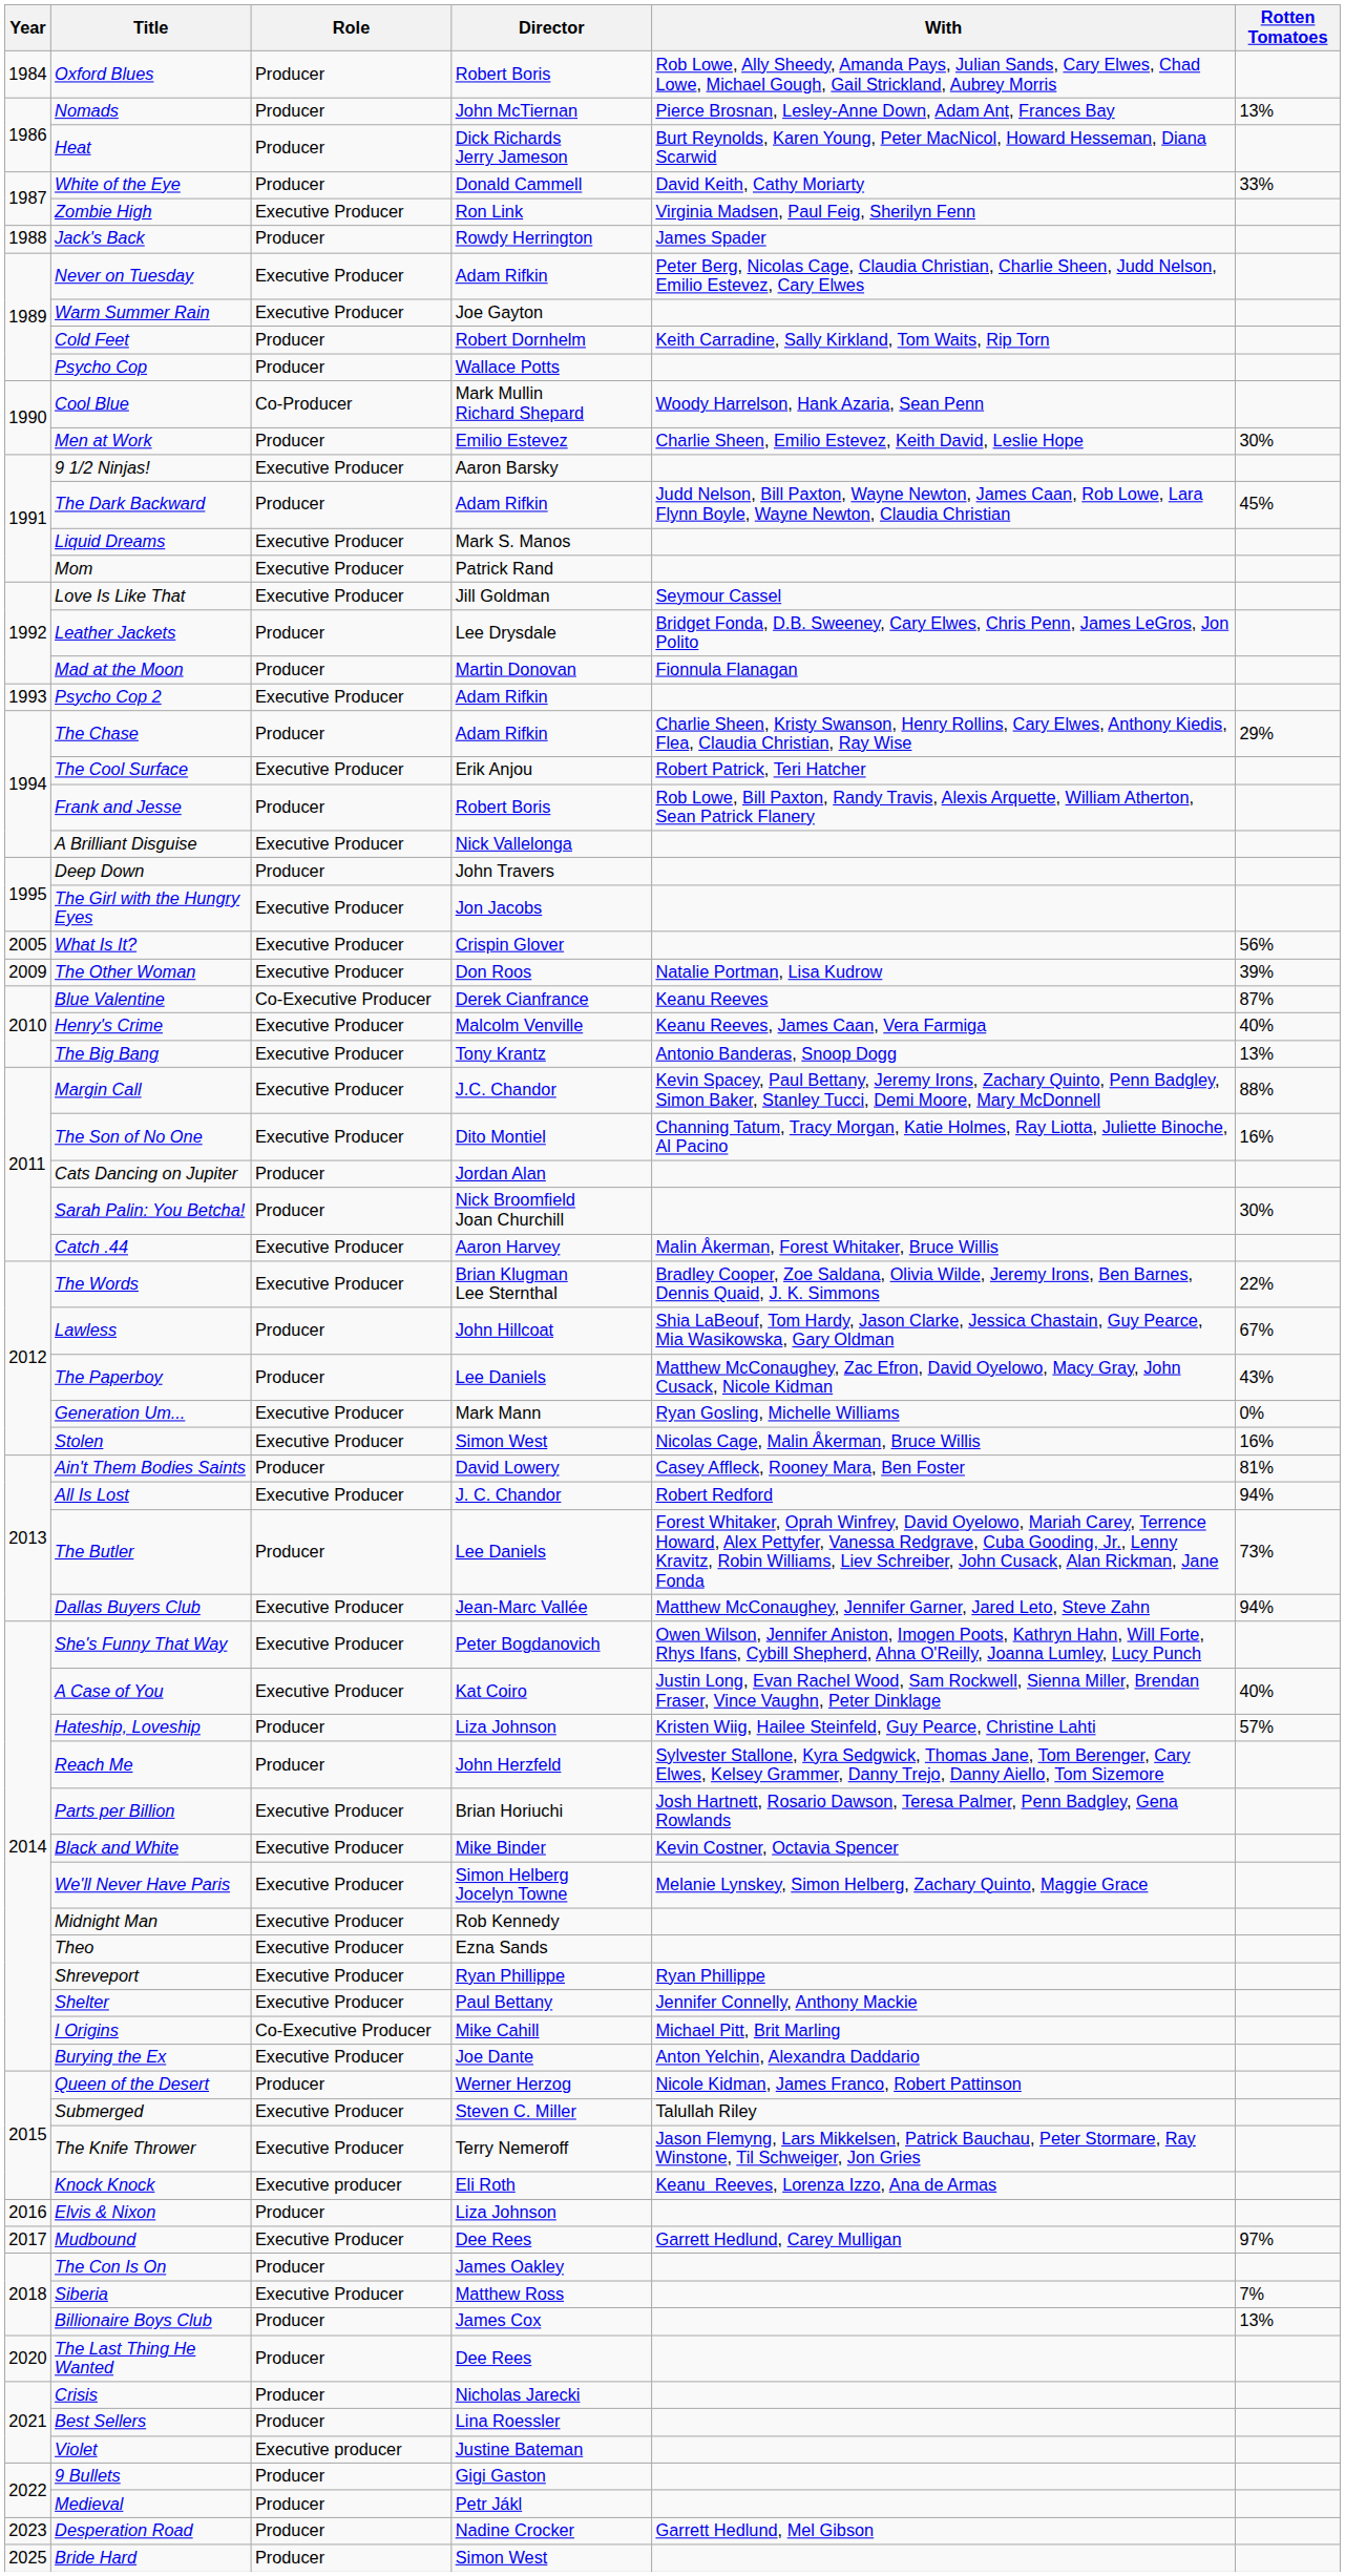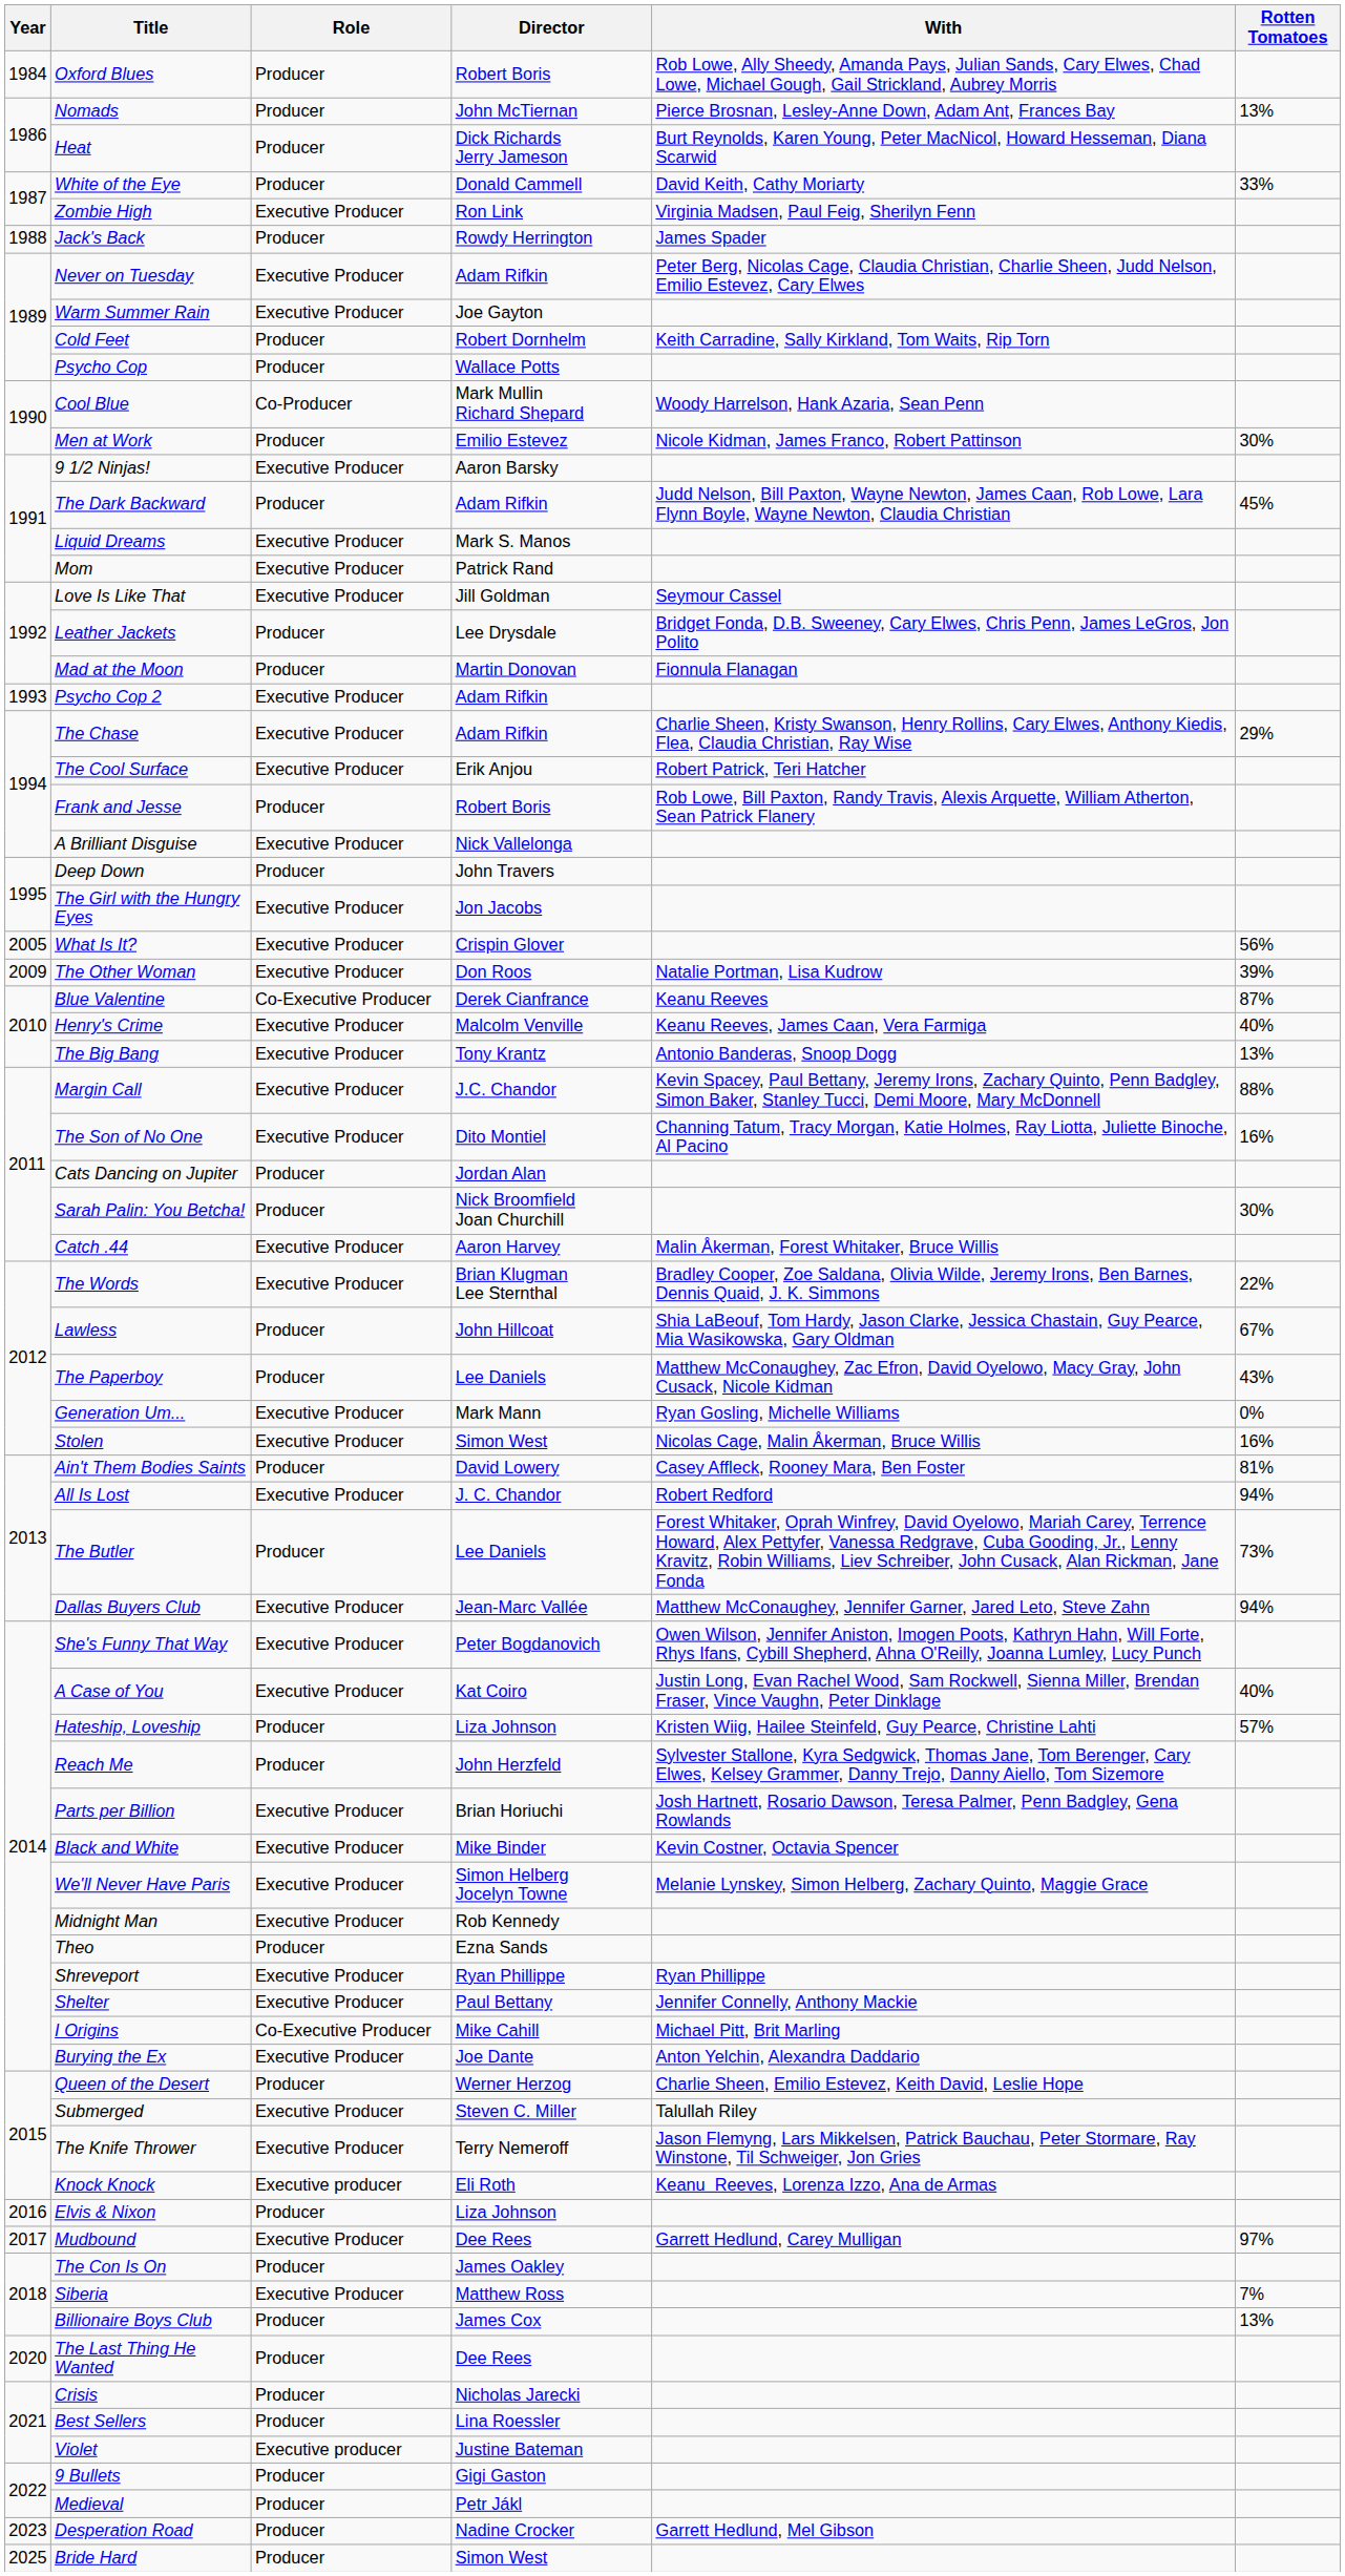Men at Work | With: Charlie Sheen, Emilio Estevez, Keith David, Leslie Hope -> Nicole Kidman, James Franco, Robert Pattinson
The Chase | Role: Producer -> Executive Producer
Theo | Role: Executive Producer -> Producer
Queen of the Desert | With: Nicole Kidman, James Franco, Robert Pattinson -> Charlie Sheen, Emilio Estevez, Keith David, Leslie Hope
